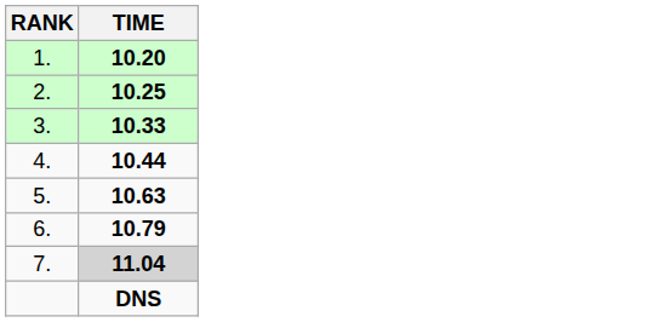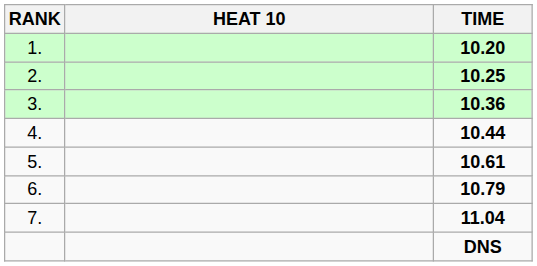+ column: HEAT 10
3. | TIME: 10.33 -> 10.36
5. | TIME: 10.63 -> 10.61
7. | TIME: lightgrey background -> no background
